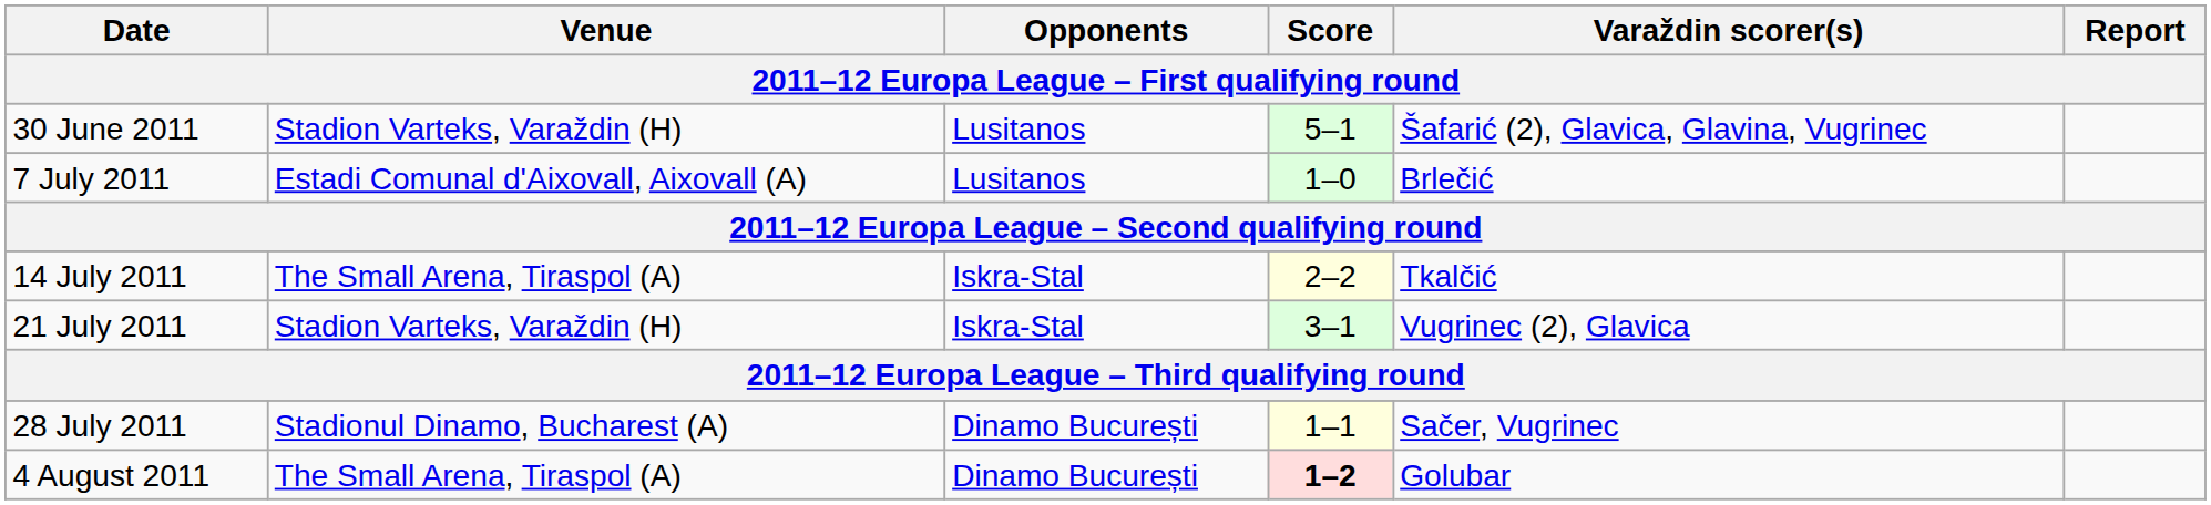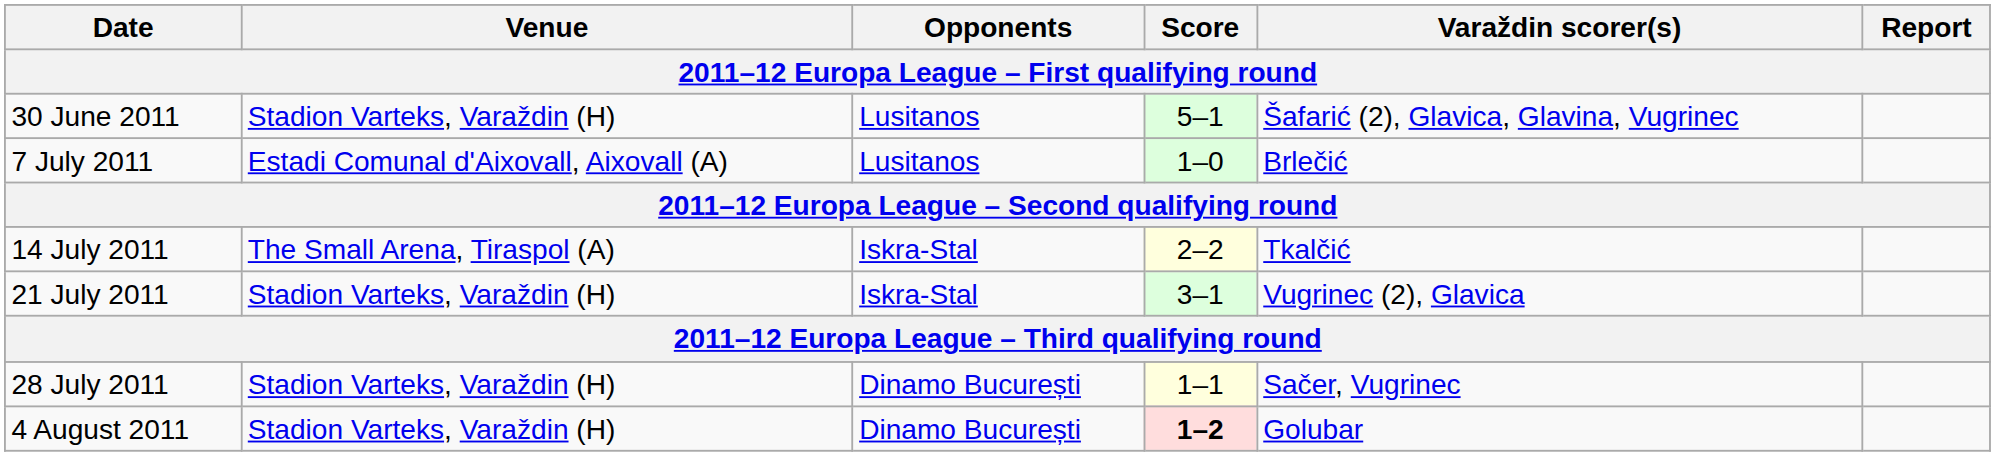28 July 2011 | Venue: Stadionul Dinamo, Bucharest (A) -> Stadion Varteks, Varaždin (H)
4 August 2011 | Venue: The Small Arena, Tiraspol (A) -> Stadion Varteks, Varaždin (H)
